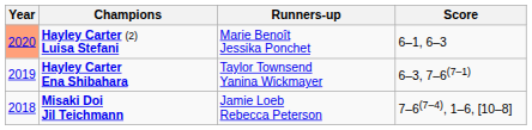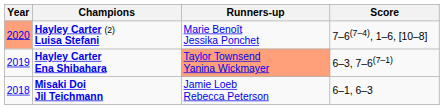Hayley Carter (2) Luisa Stefani | Score: 6–1, 6–3 -> 7–6(7–4), 1–6, [10–8]
Hayley Carter Ena Shibahara | Runners-up: no background -> lightsalmon background
Misaki Doi Jil Teichmann | Score: 7–6(7–4), 1–6, [10–8] -> 6–1, 6–3
